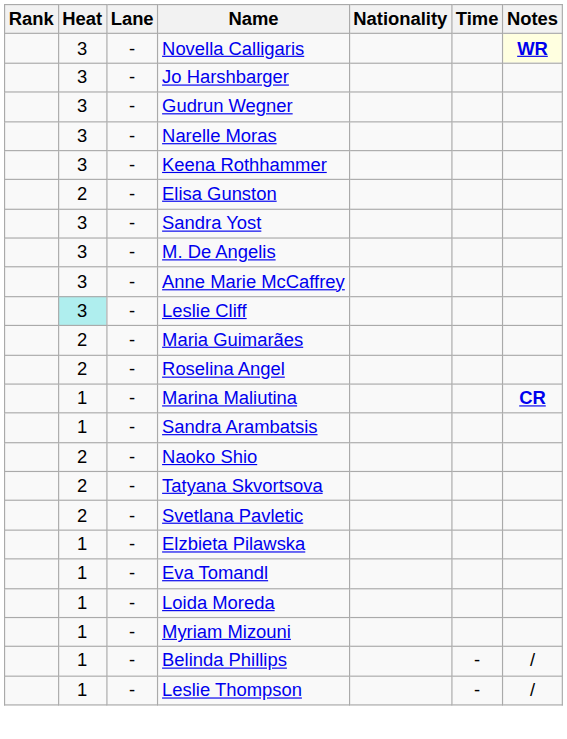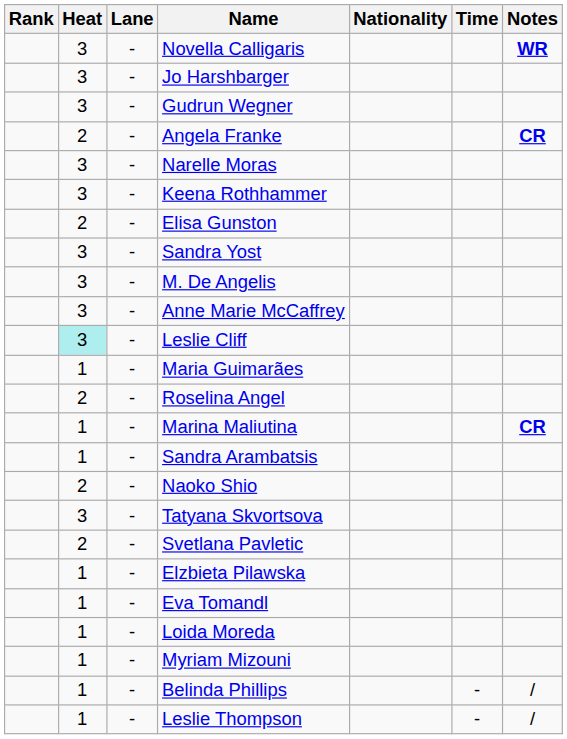Novella Calligaris | Notes: lightyellow background -> no background
+ row: 2 | - | Angela Franke | CR
Maria Guimarães | Heat: 2 -> 1
Tatyana Skvortsova | Heat: 2 -> 3
